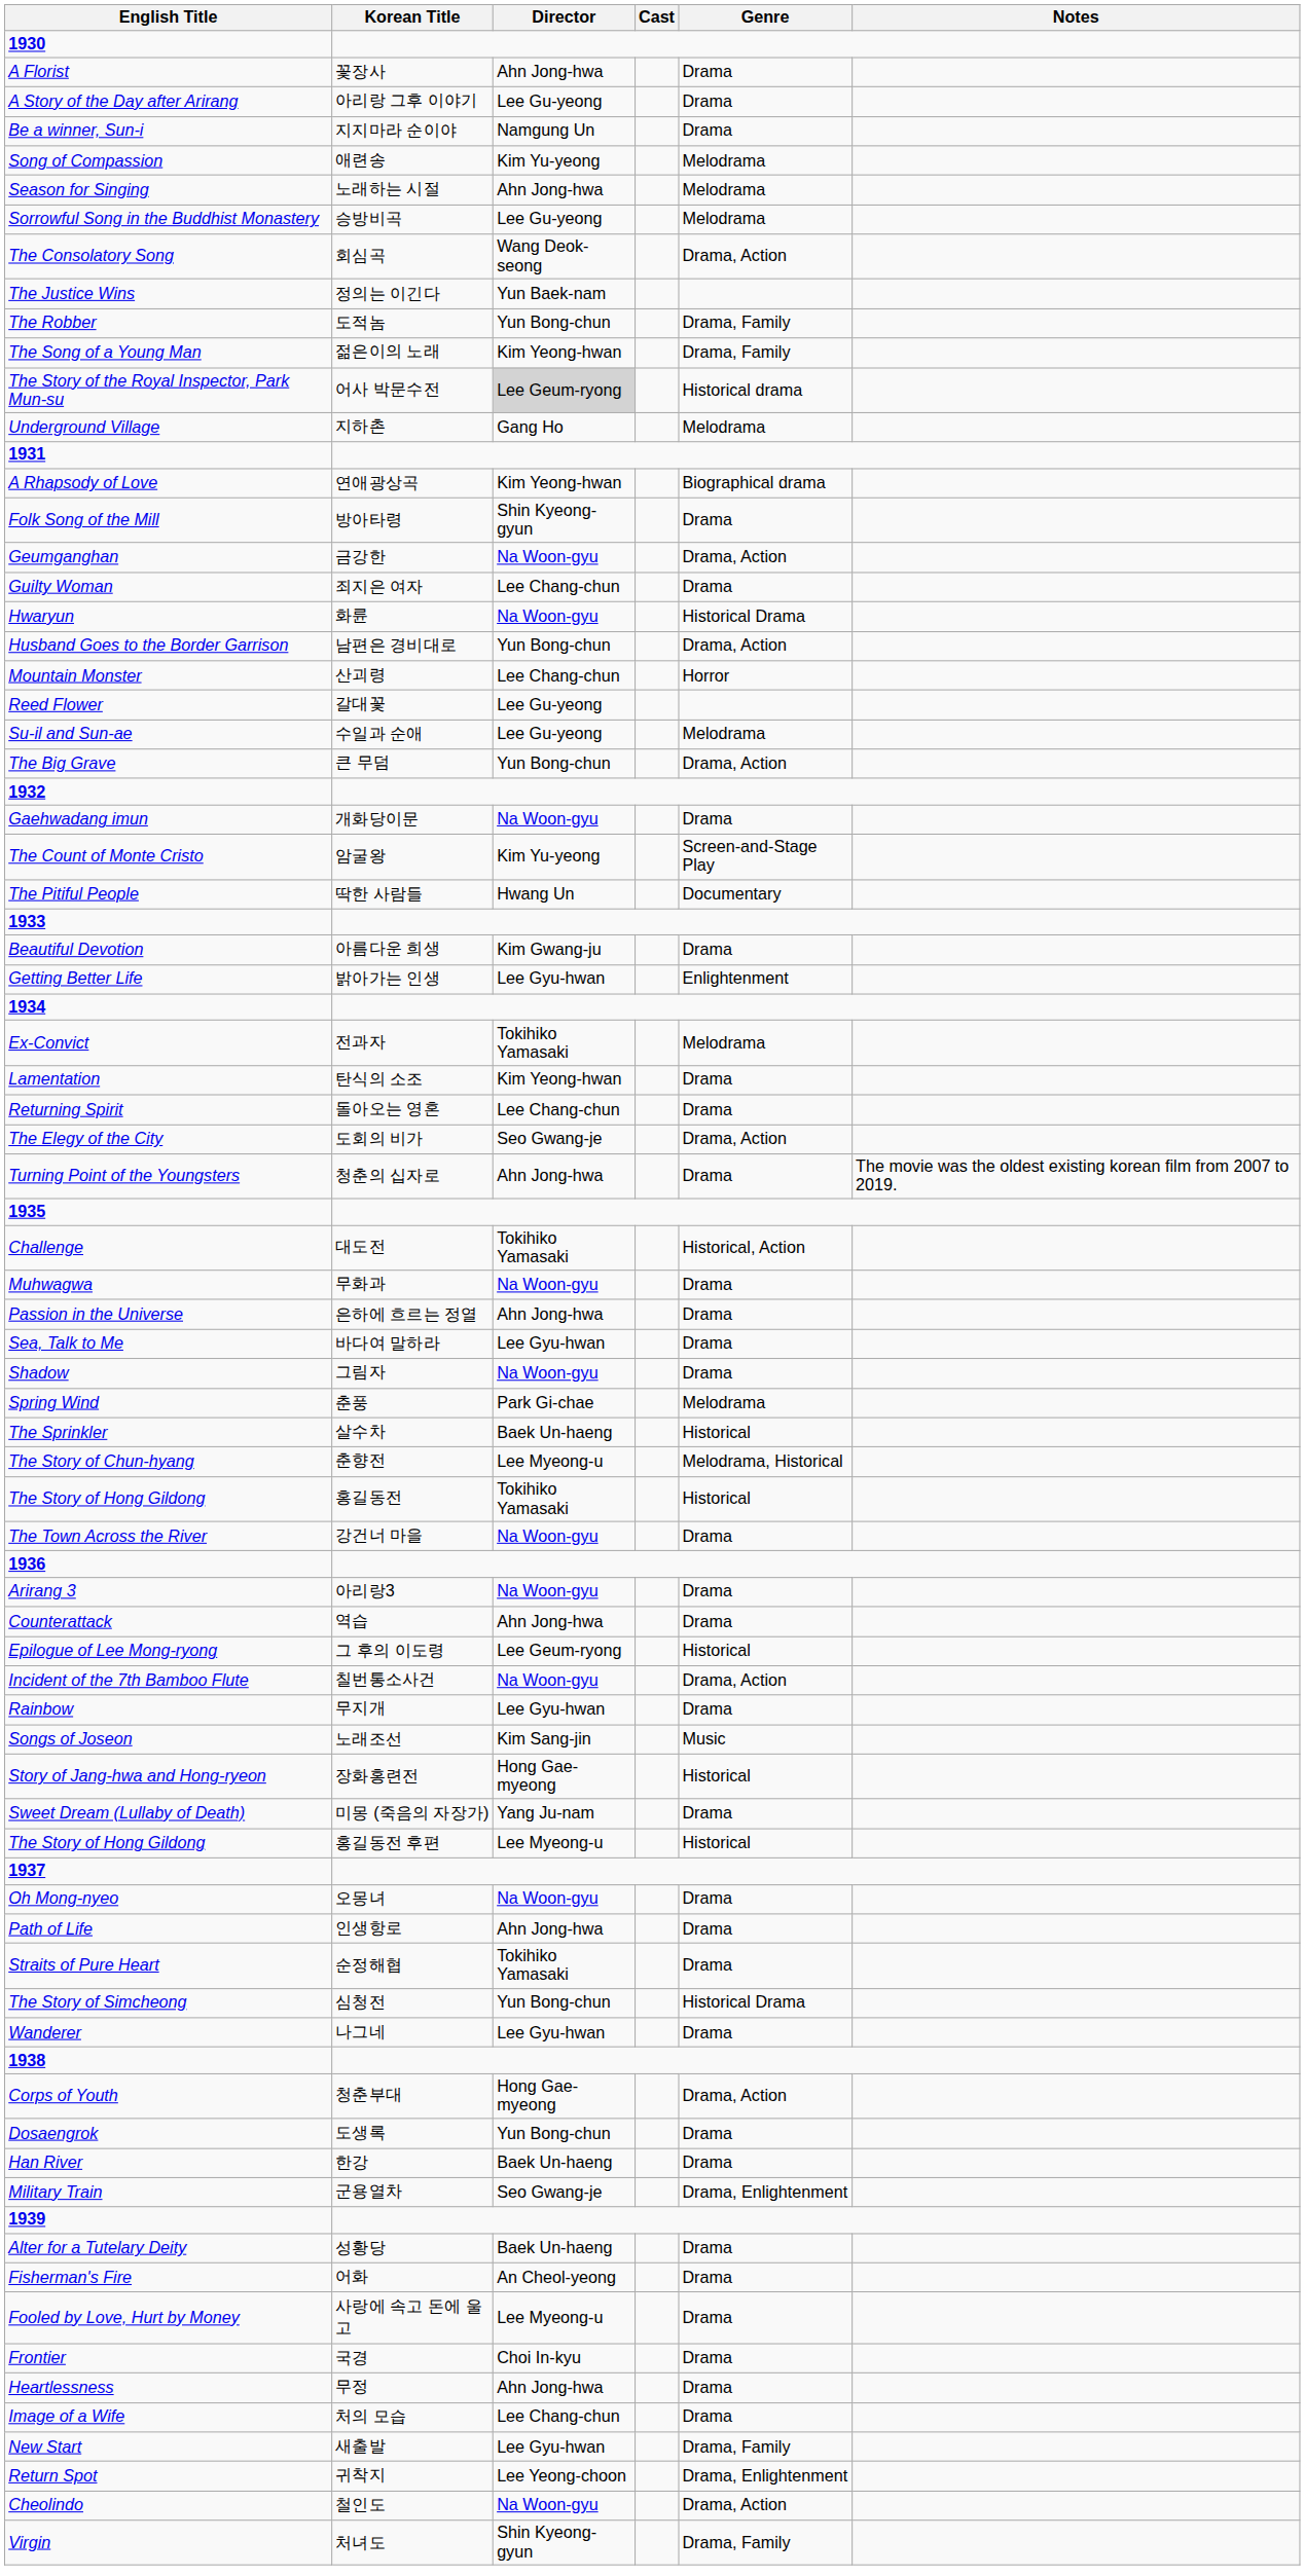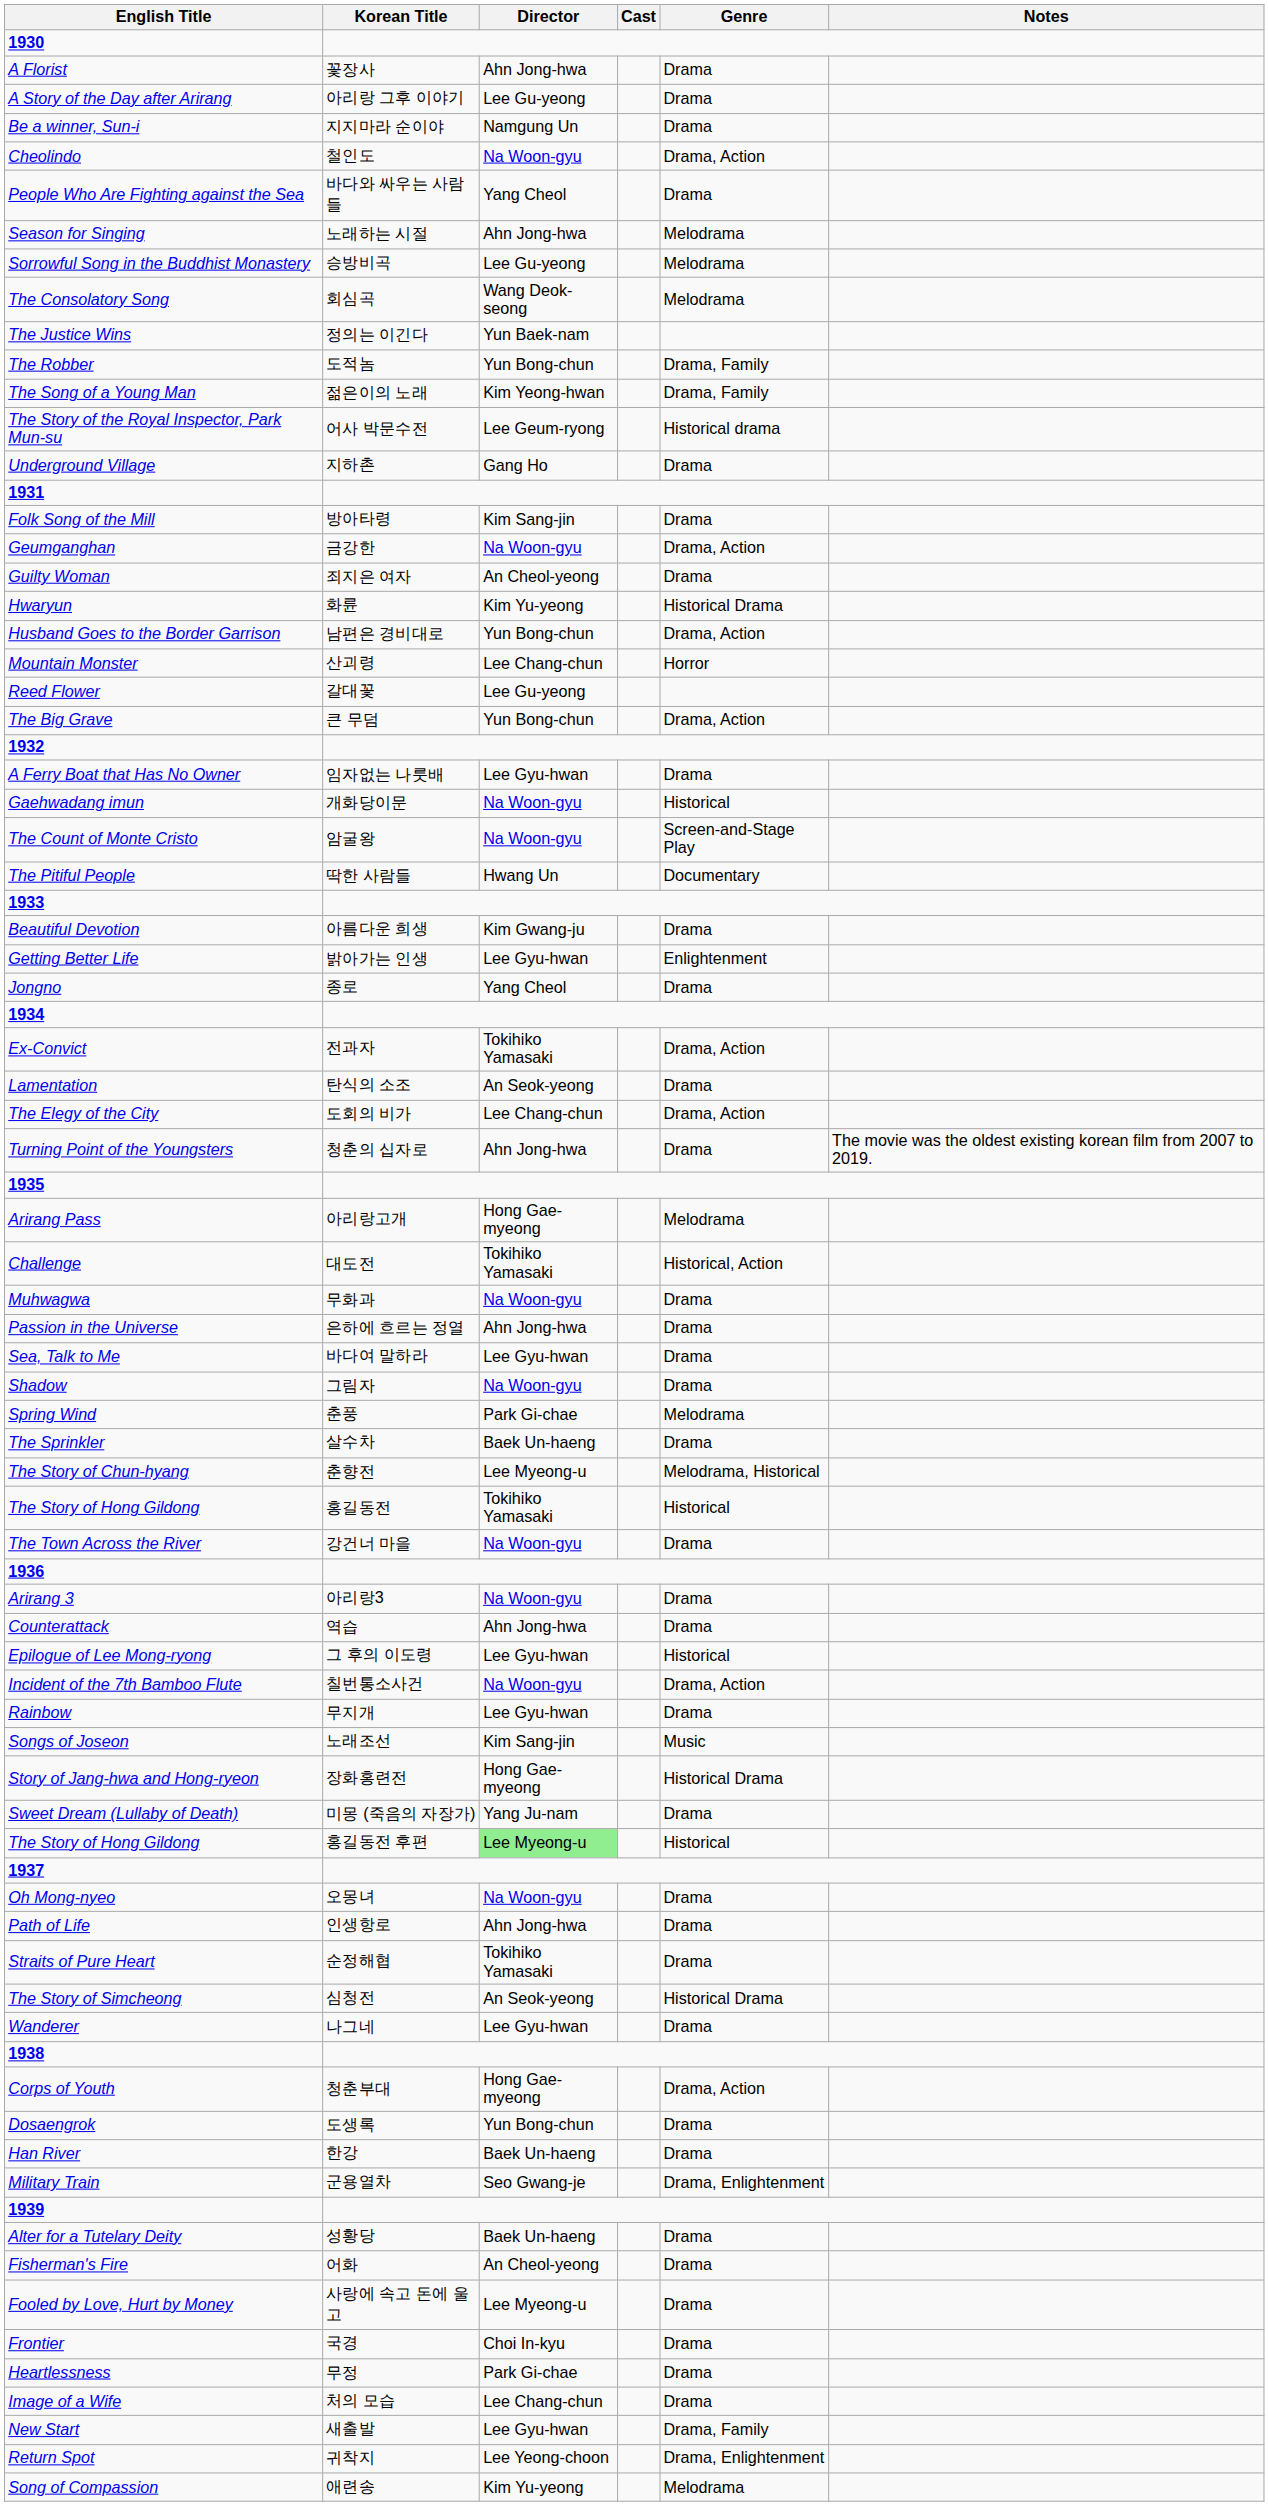rows swapped: Cheolindo <-> Song of Compassion
+ row: People Who Are Fighting against the Sea | 바다와 싸우는 사람들 | Yang Cheol | Drama
The Consolatory Song | Genre: Drama, Action -> Melodrama
The Story of the Royal Inspector, Park Mun-su | Director: lightgrey background -> no background
Underground Village | Genre: Melodrama -> Drama
- row: A Rhapsody of Love | 연애광상곡 | Kim Yeong-hwan | Biographical drama
Folk Song of the Mill | Director: Shin Kyeong-gyun -> Kim Sang-jin
Guilty Woman | Director: Lee Chang-chun -> An Cheol-yeong
Hwaryun | Director: Na Woon-gyu -> Kim Yu-yeong
- row: Su-il and Sun-ae | 수일과 순애 | Lee Gu-yeong | Melodrama
+ row: A Ferry Boat that Has No Owner | 임자없는 나룻배 | Lee Gyu-hwan | Drama
Gaehwadang imun | Genre: Drama -> Historical
The Count of Monte Cristo | Director: Kim Yu-yeong -> Na Woon-gyu
+ row: Jongno | 종로 | Yang Cheol | Drama
Ex-Convict | Genre: Melodrama -> Drama, Action
Lamentation | Director: Kim Yeong-hwan -> An Seok-yeong
- row: Returning Spirit | 돌아오는 영혼 | Lee Chang-chun | Drama
The Elegy of the City | Director: Seo Gwang-je -> Lee Chang-chun
+ row: Arirang Pass | 아리랑고개 | Hong Gae-myeong | Melodrama
The Sprinkler | Genre: Historical -> Drama
Epilogue of Lee Mong-ryong | Director: Lee Geum-ryong -> Lee Gyu-hwan
Story of Jang-hwa and Hong-ryeon | Genre: Historical -> Historical Drama
The Story of Hong Gildong / 홍길동전 후편 | Director: no background -> lightgreen background
The Story of Simcheong | Director: Yun Bong-chun -> An Seok-yeong
Heartlessness | Director: Ahn Jong-hwa -> Park Gi-chae
- row: Virgin | 처녀도 | Shin Kyeong-gyun | Drama, Family
